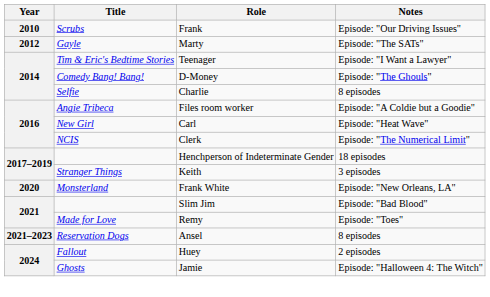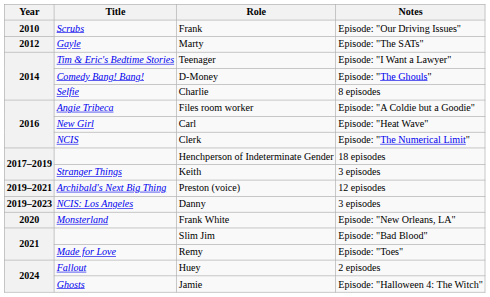+ row: 2019–2021 | Archibald's Next Big Thing | Preston (voice) | 12 episodes
+ row: 2019–2023 | NCIS: Los Angeles | Danny | 3 episodes
- row: 2021–2023 | Reservation Dogs | Ansel | 8 episodes
